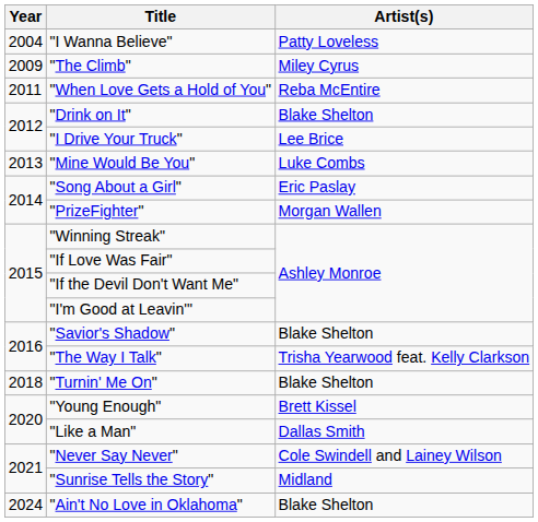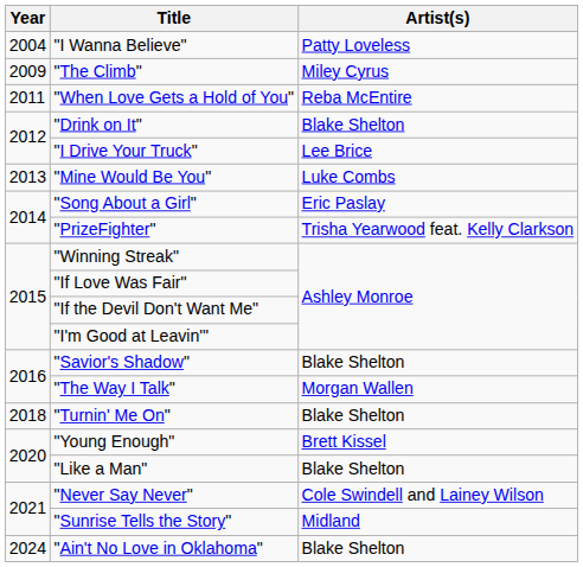"PrizeFighter" | Artist(s): Morgan Wallen -> Trisha Yearwood feat. Kelly Clarkson
"The Way I Talk" | Artist(s): Trisha Yearwood feat. Kelly Clarkson -> Morgan Wallen
"Like a Man" | Artist(s): Dallas Smith -> Blake Shelton
